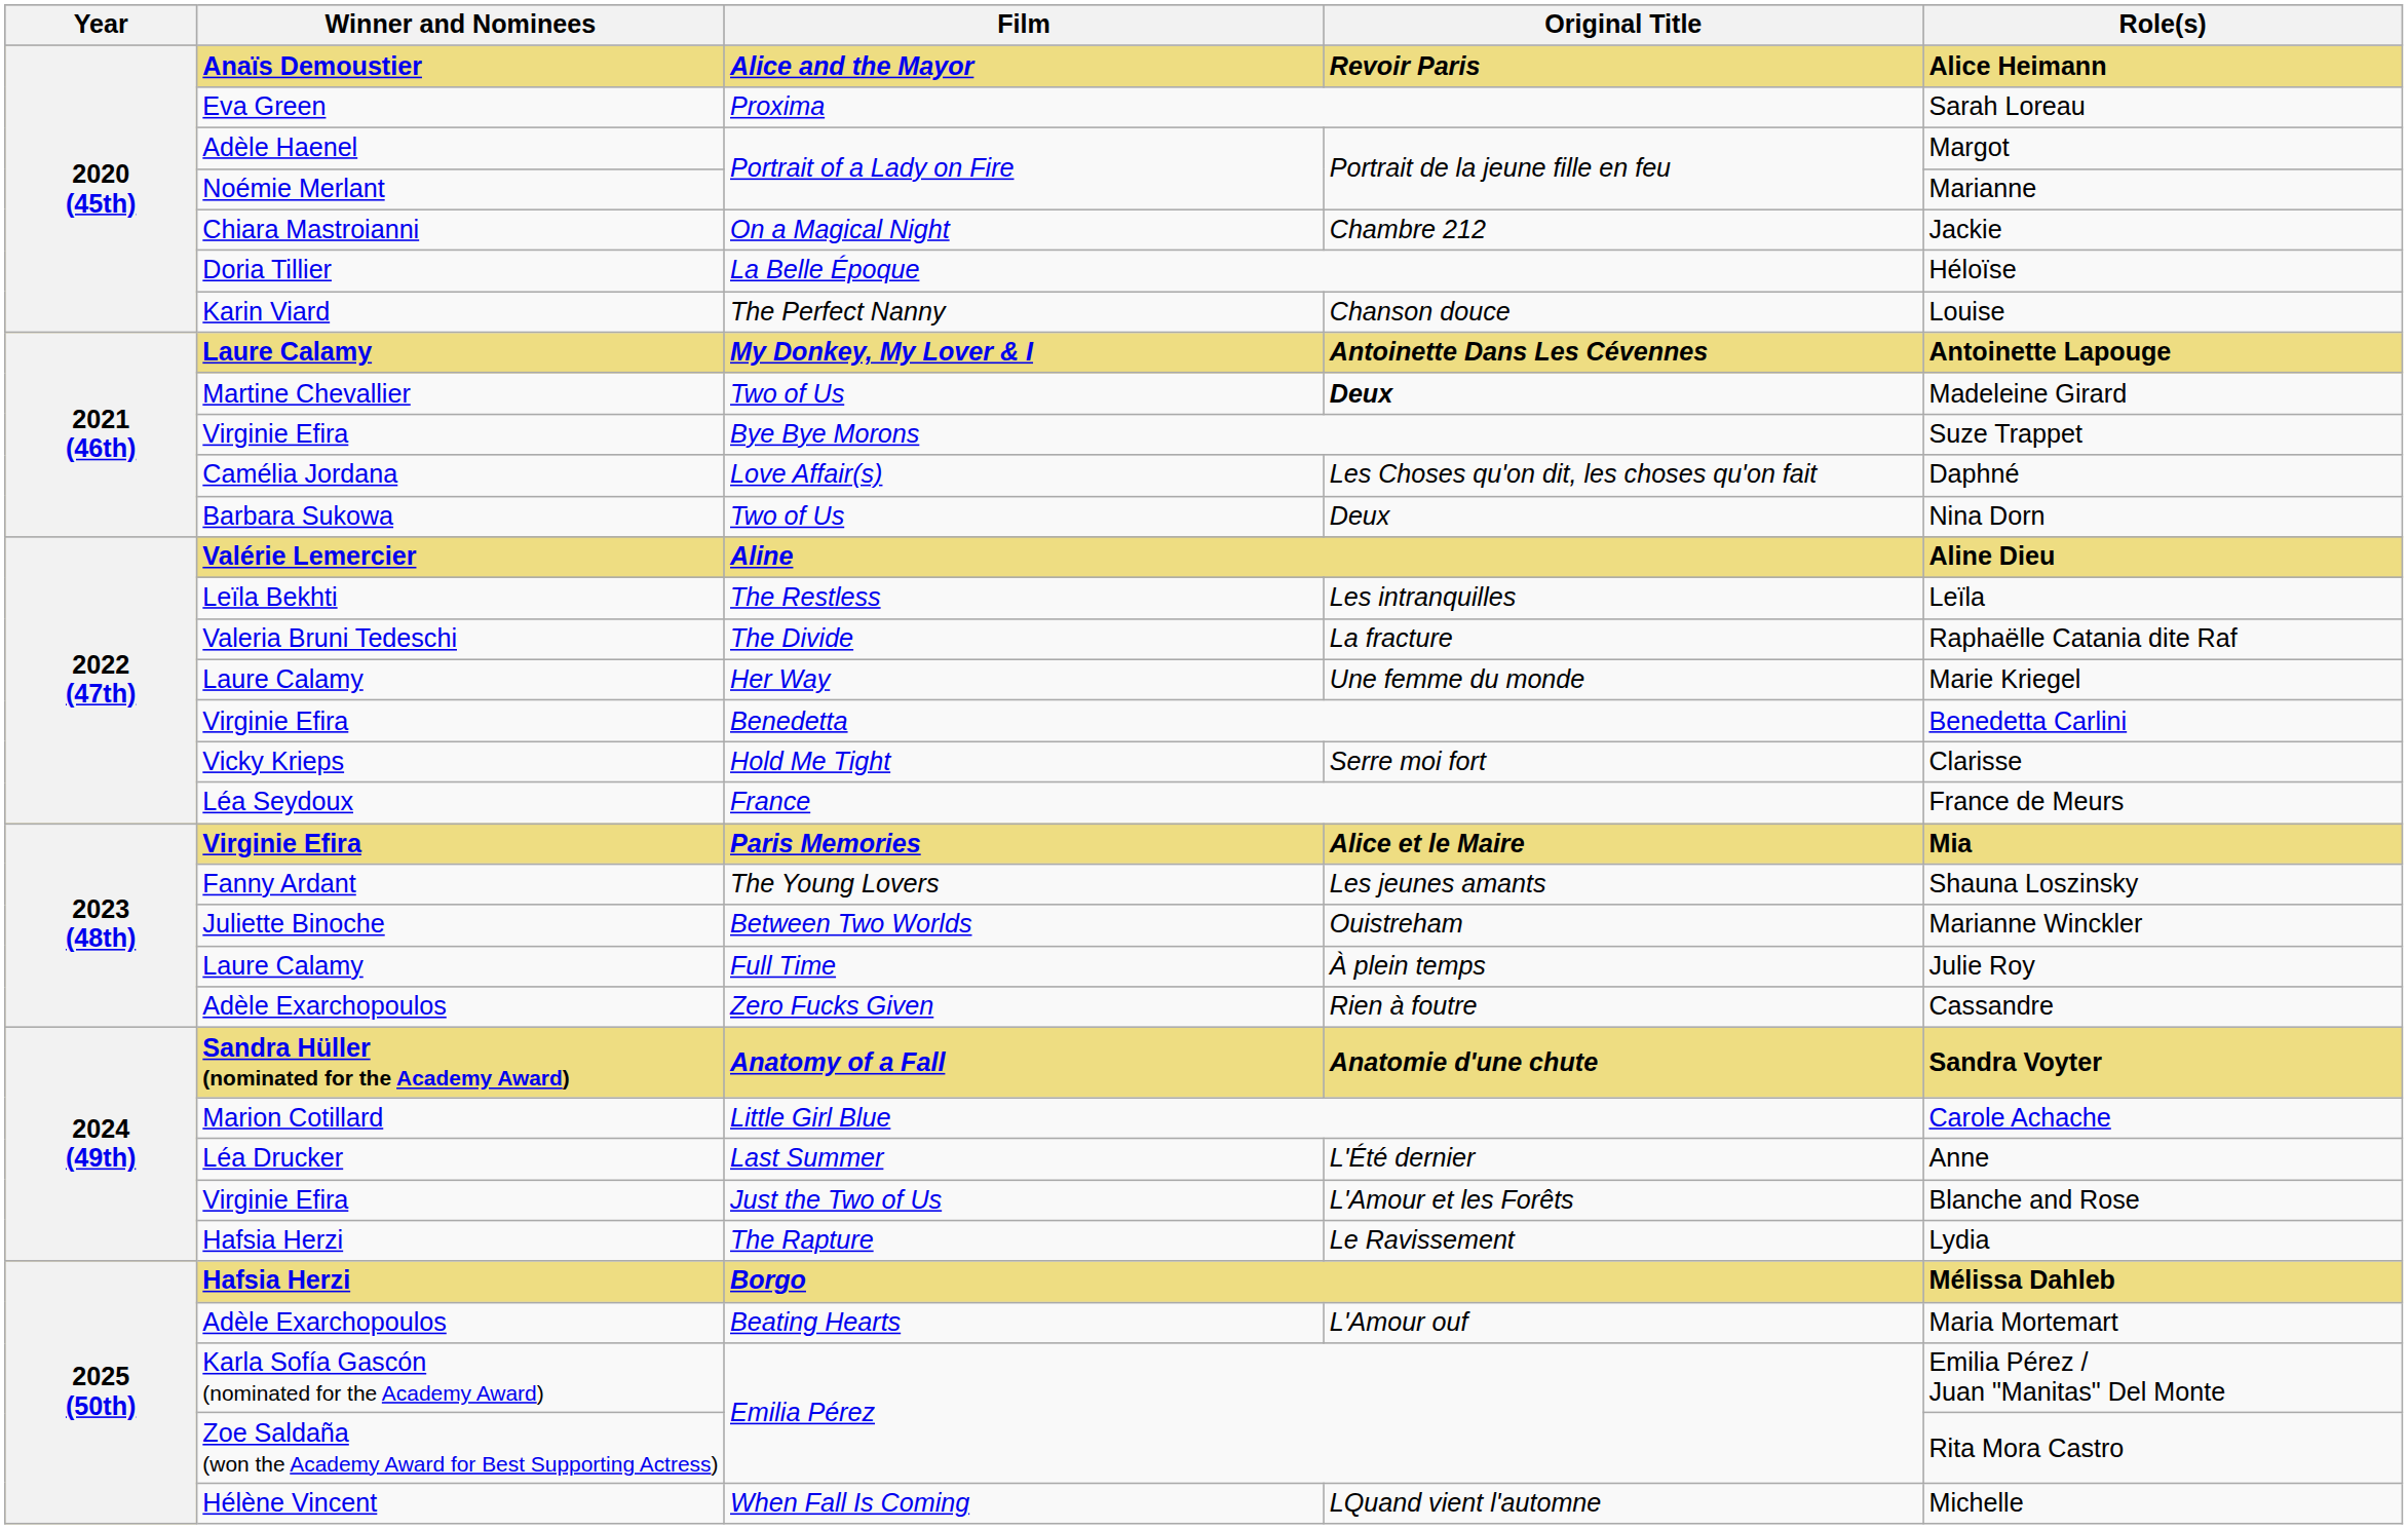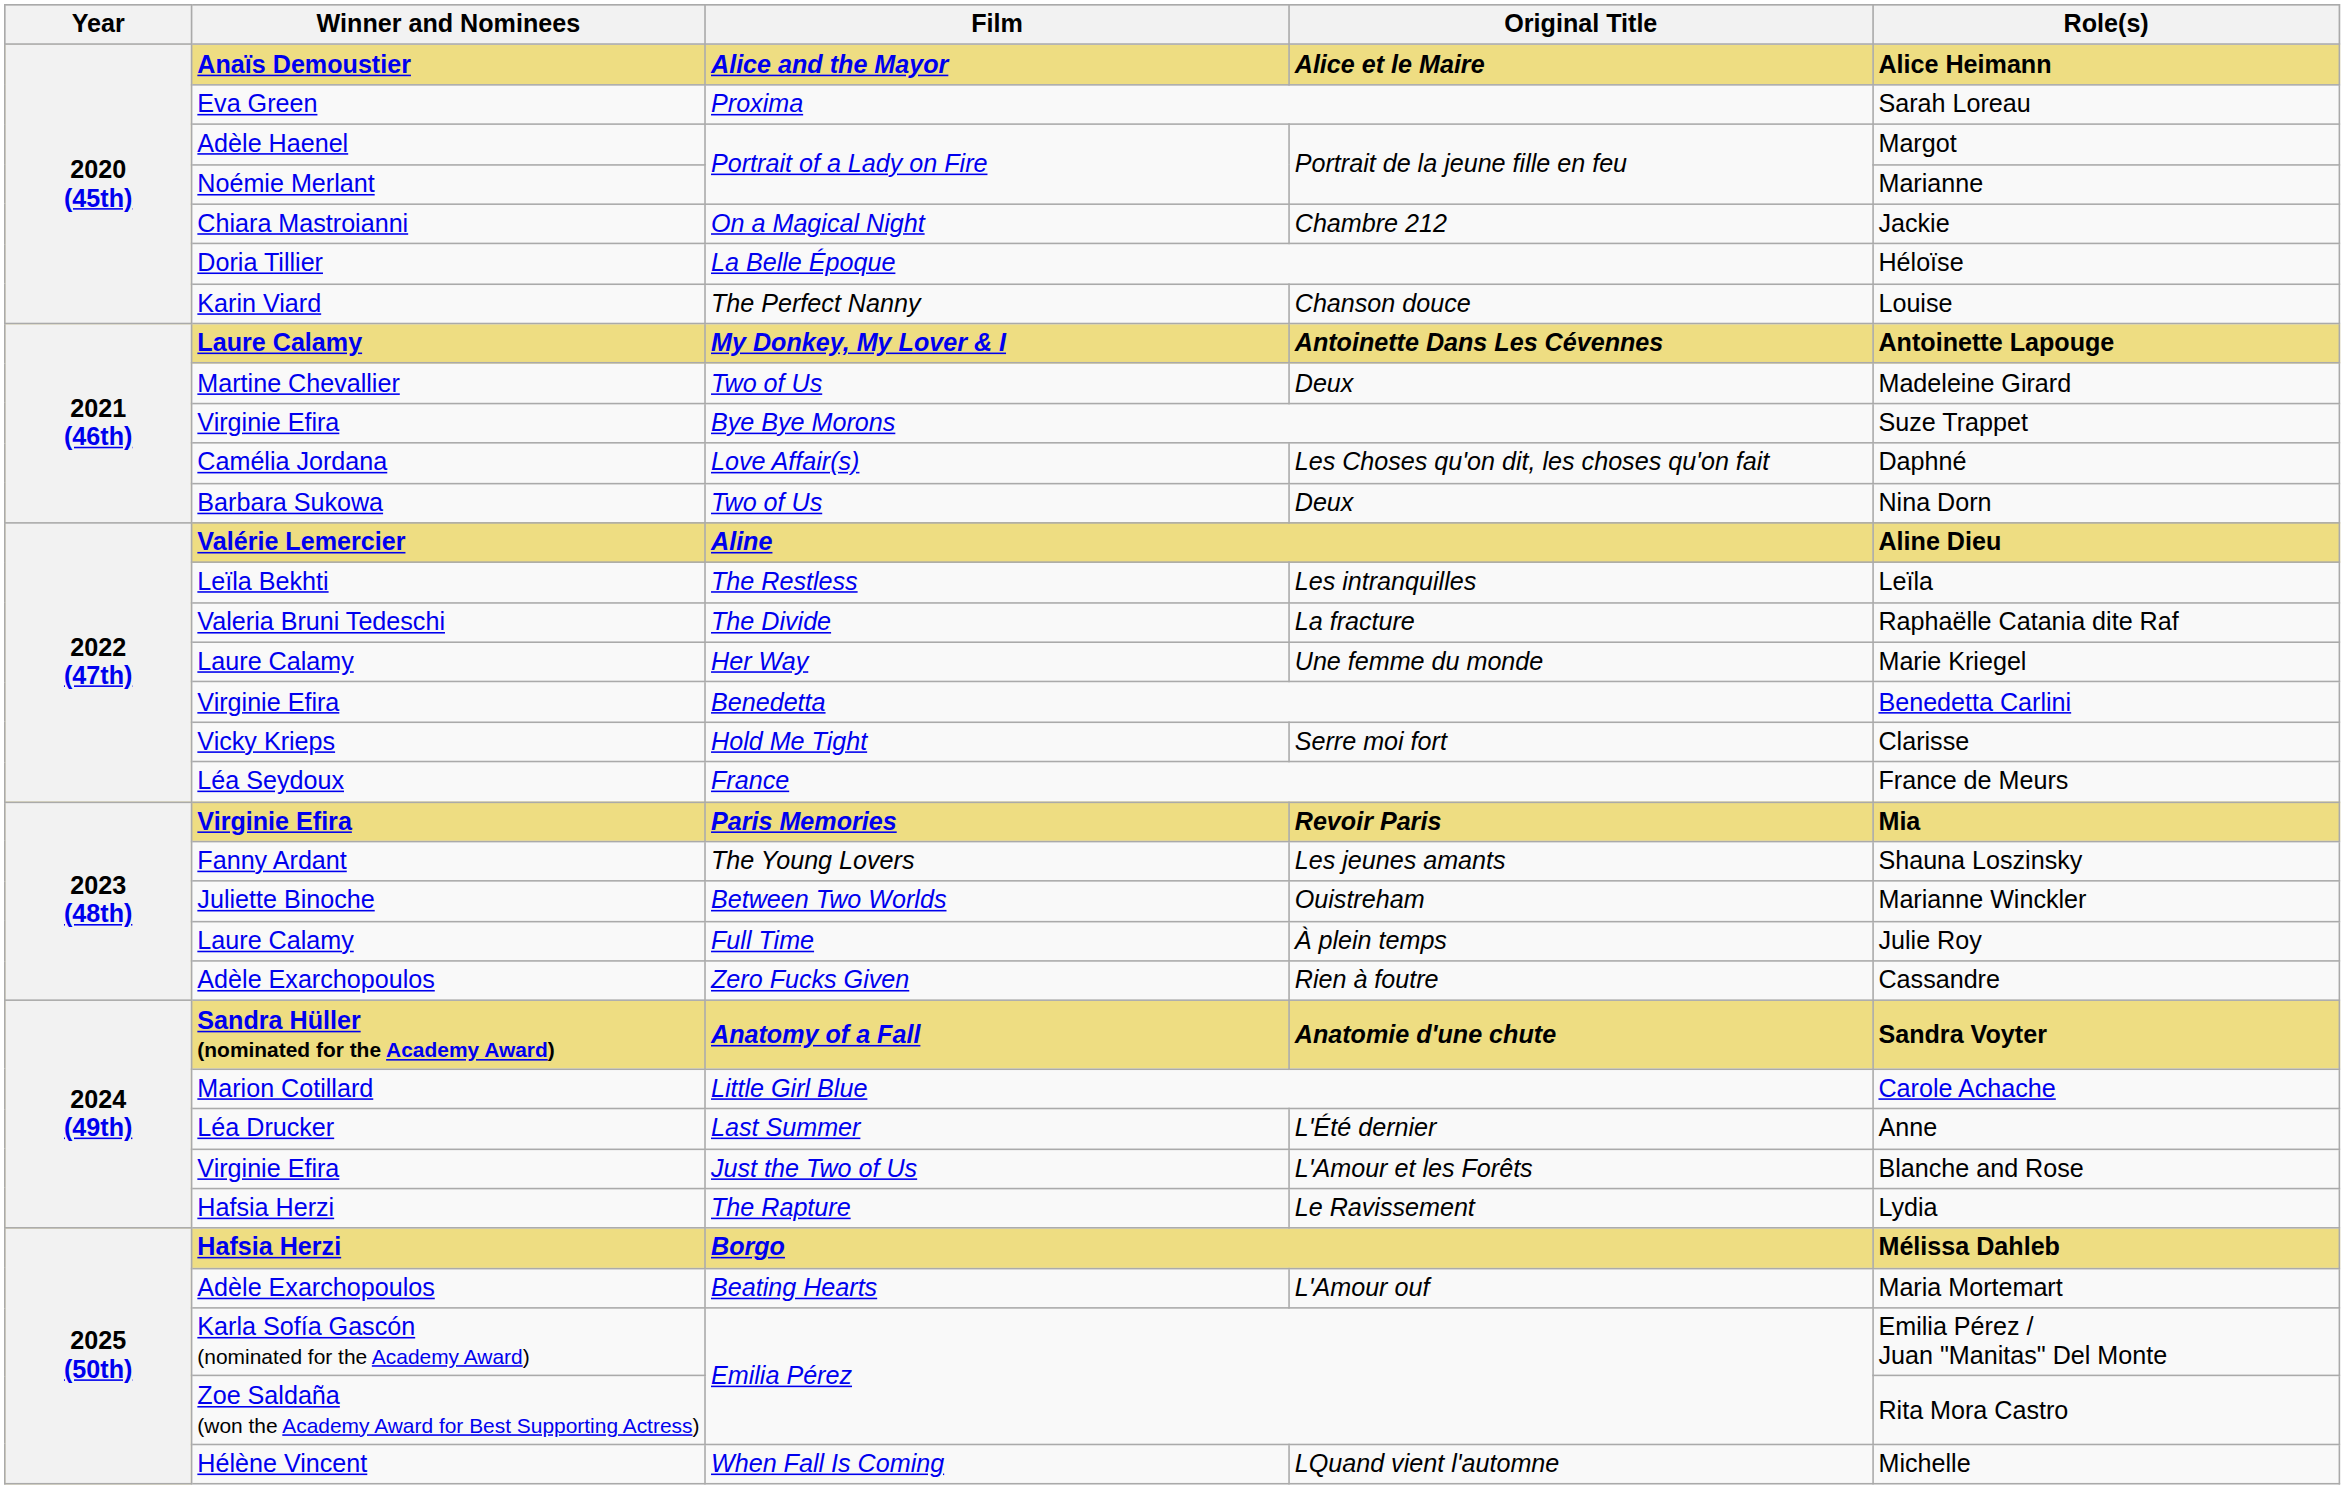Alice and the Mayor | Original Title: Revoir Paris -> Alice et le Maire
Martine Chevallier / Two of Us | Original Title: bold -> normal
Paris Memories | Original Title: Alice et le Maire -> Revoir Paris
